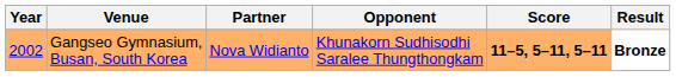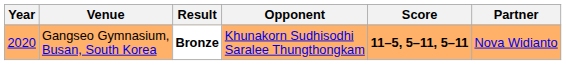columns swapped: Partner <-> Result
Gangseo Gymnasium, Busan, South Korea | Year: 2002 -> 2020
